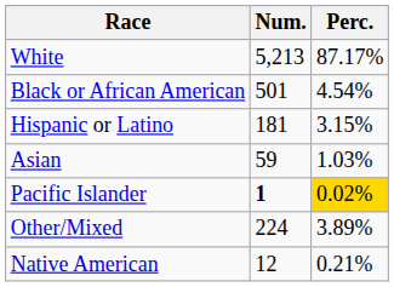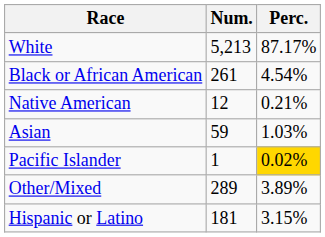Black or African American | Num.: 501 -> 261
rows swapped: Native American <-> Hispanic or Latino
Pacific Islander | Num.: bold -> normal
Other/Mixed | Num.: 224 -> 289
